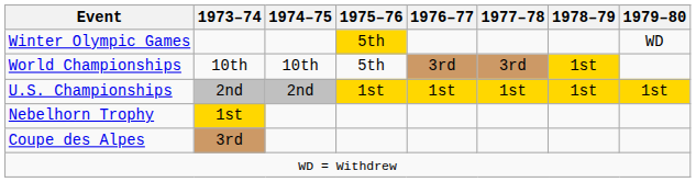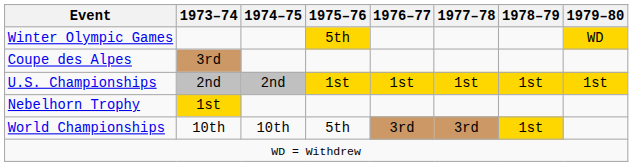Winter Olympic Games | 1979–80: no background -> gold background
rows swapped: World Championships <-> Coupe des Alpes
